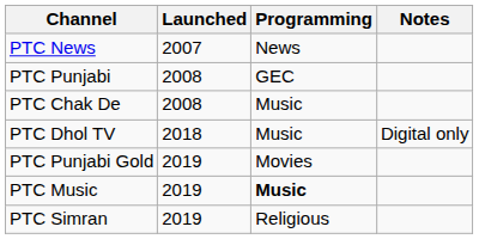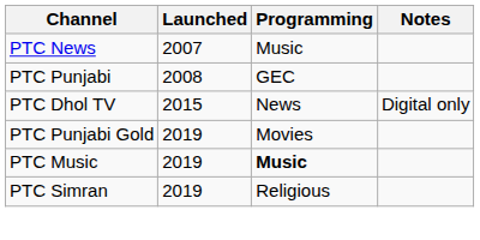PTC News | Programming: News -> Music
- row: PTC Chak De | 2008 | Music
PTC Dhol TV | Launched: 2018 -> 2015
PTC Dhol TV | Programming: Music -> News
